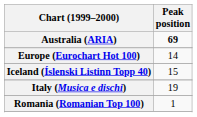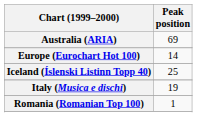Australia (ARIA) | Peak position: bold -> normal
Iceland (Íslenski Listinn Topp 40) | Peak position: 15 -> 25
